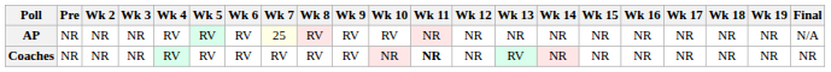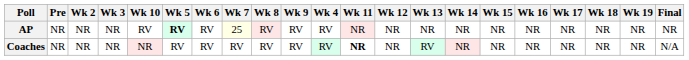columns swapped: Wk 4 <-> Wk 10
AP | Wk 5: normal -> bold
AP | Final: N/A -> NR
Coaches | Final: NR -> N/A
